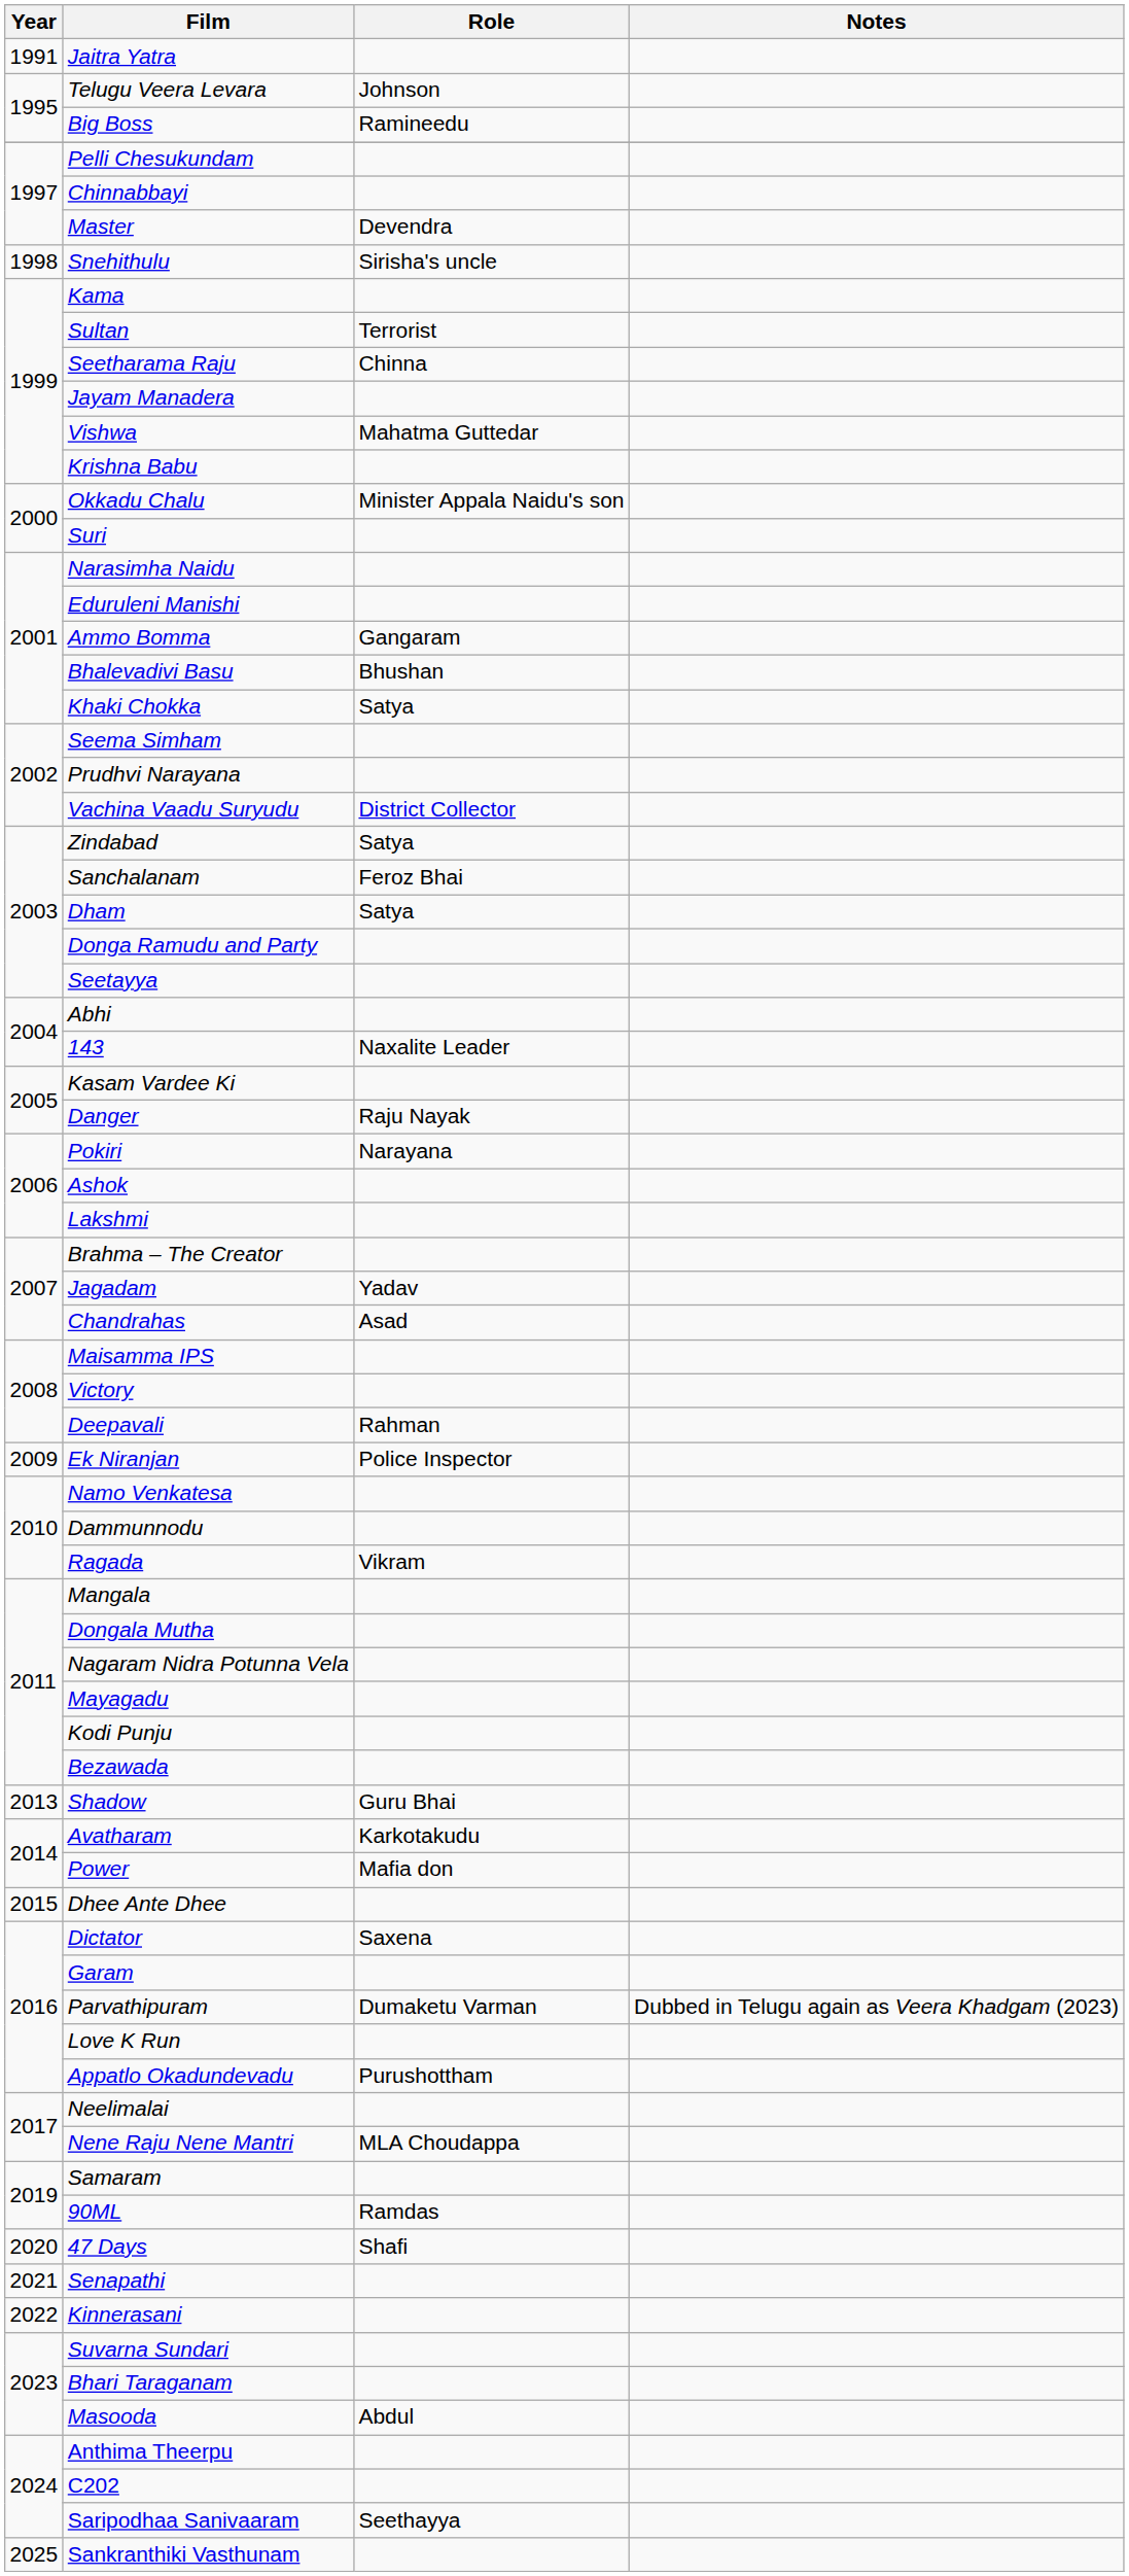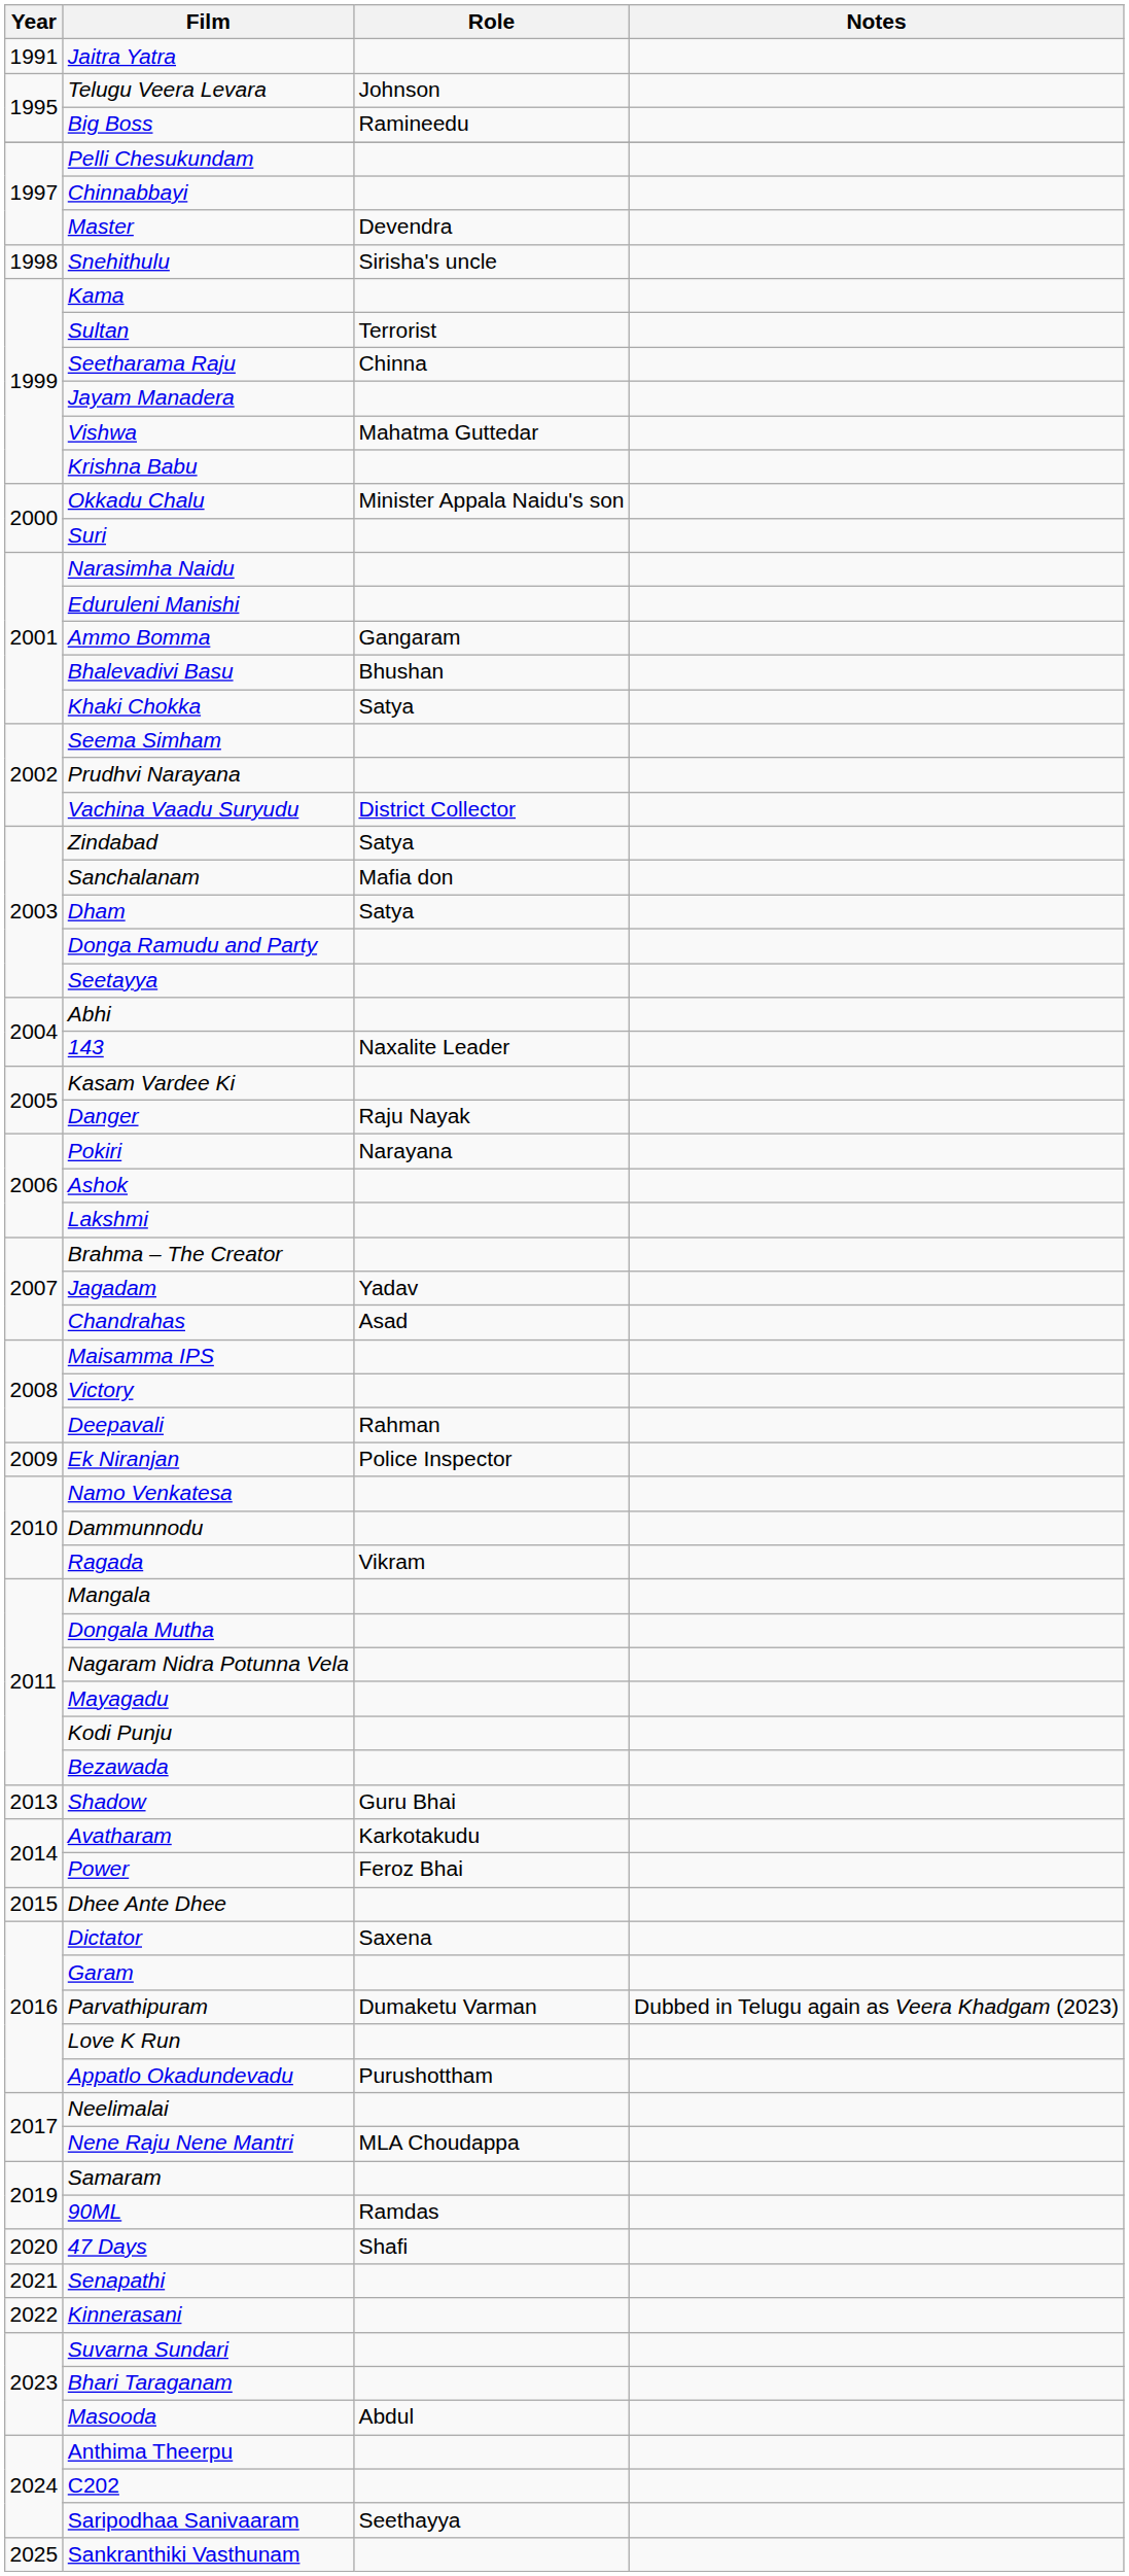Sanchalanam | Role: Feroz Bhai -> Mafia don
Power | Role: Mafia don -> Feroz Bhai
